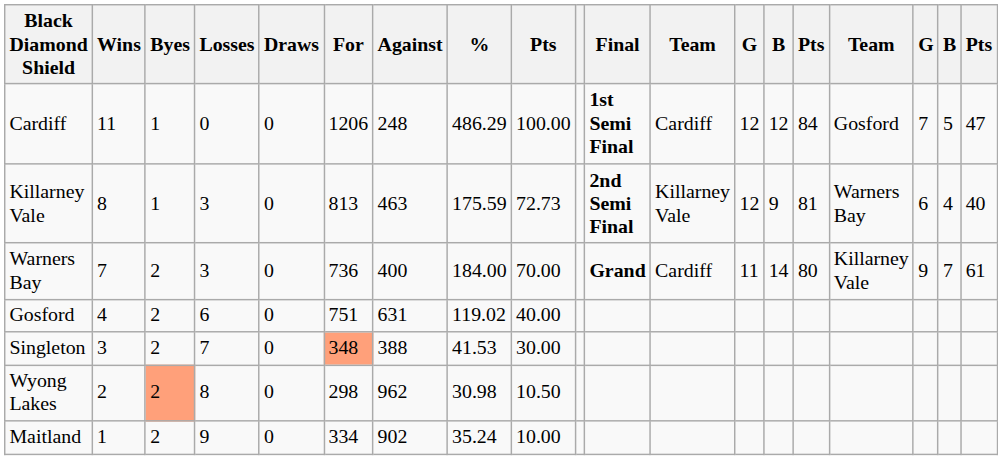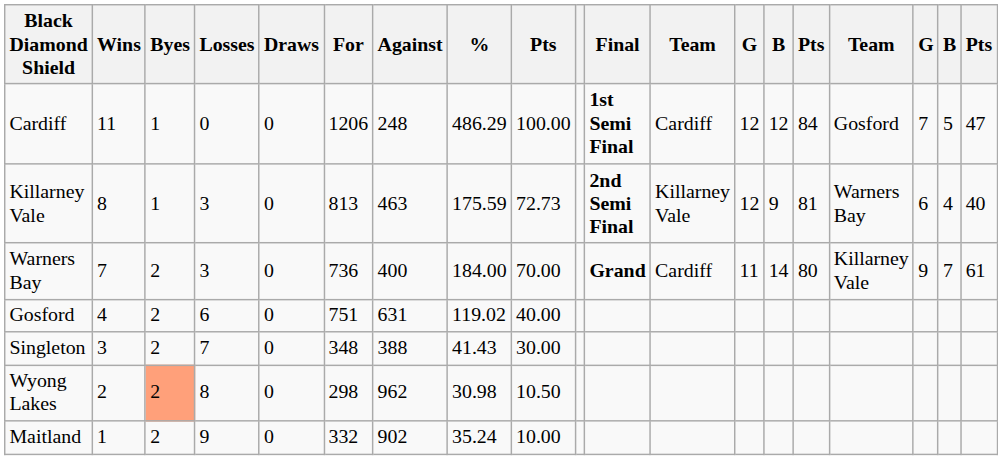Singleton | For: lightsalmon background -> no background
Singleton | %: 41.53 -> 41.43
Maitland | For: 334 -> 332
